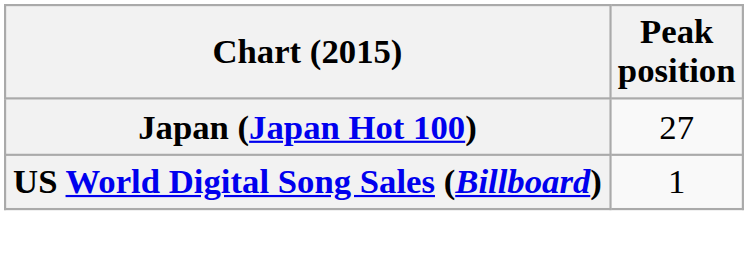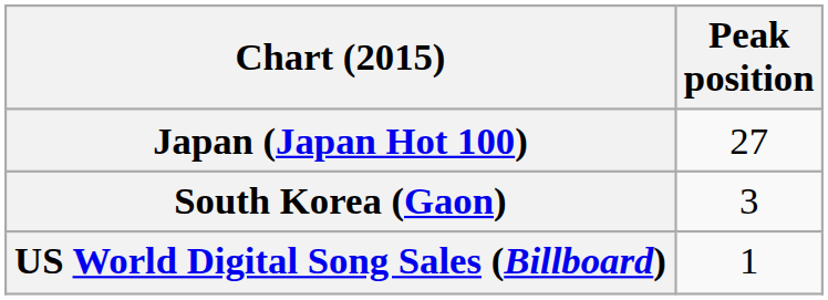+ row: South Korea (Gaon) | 3
